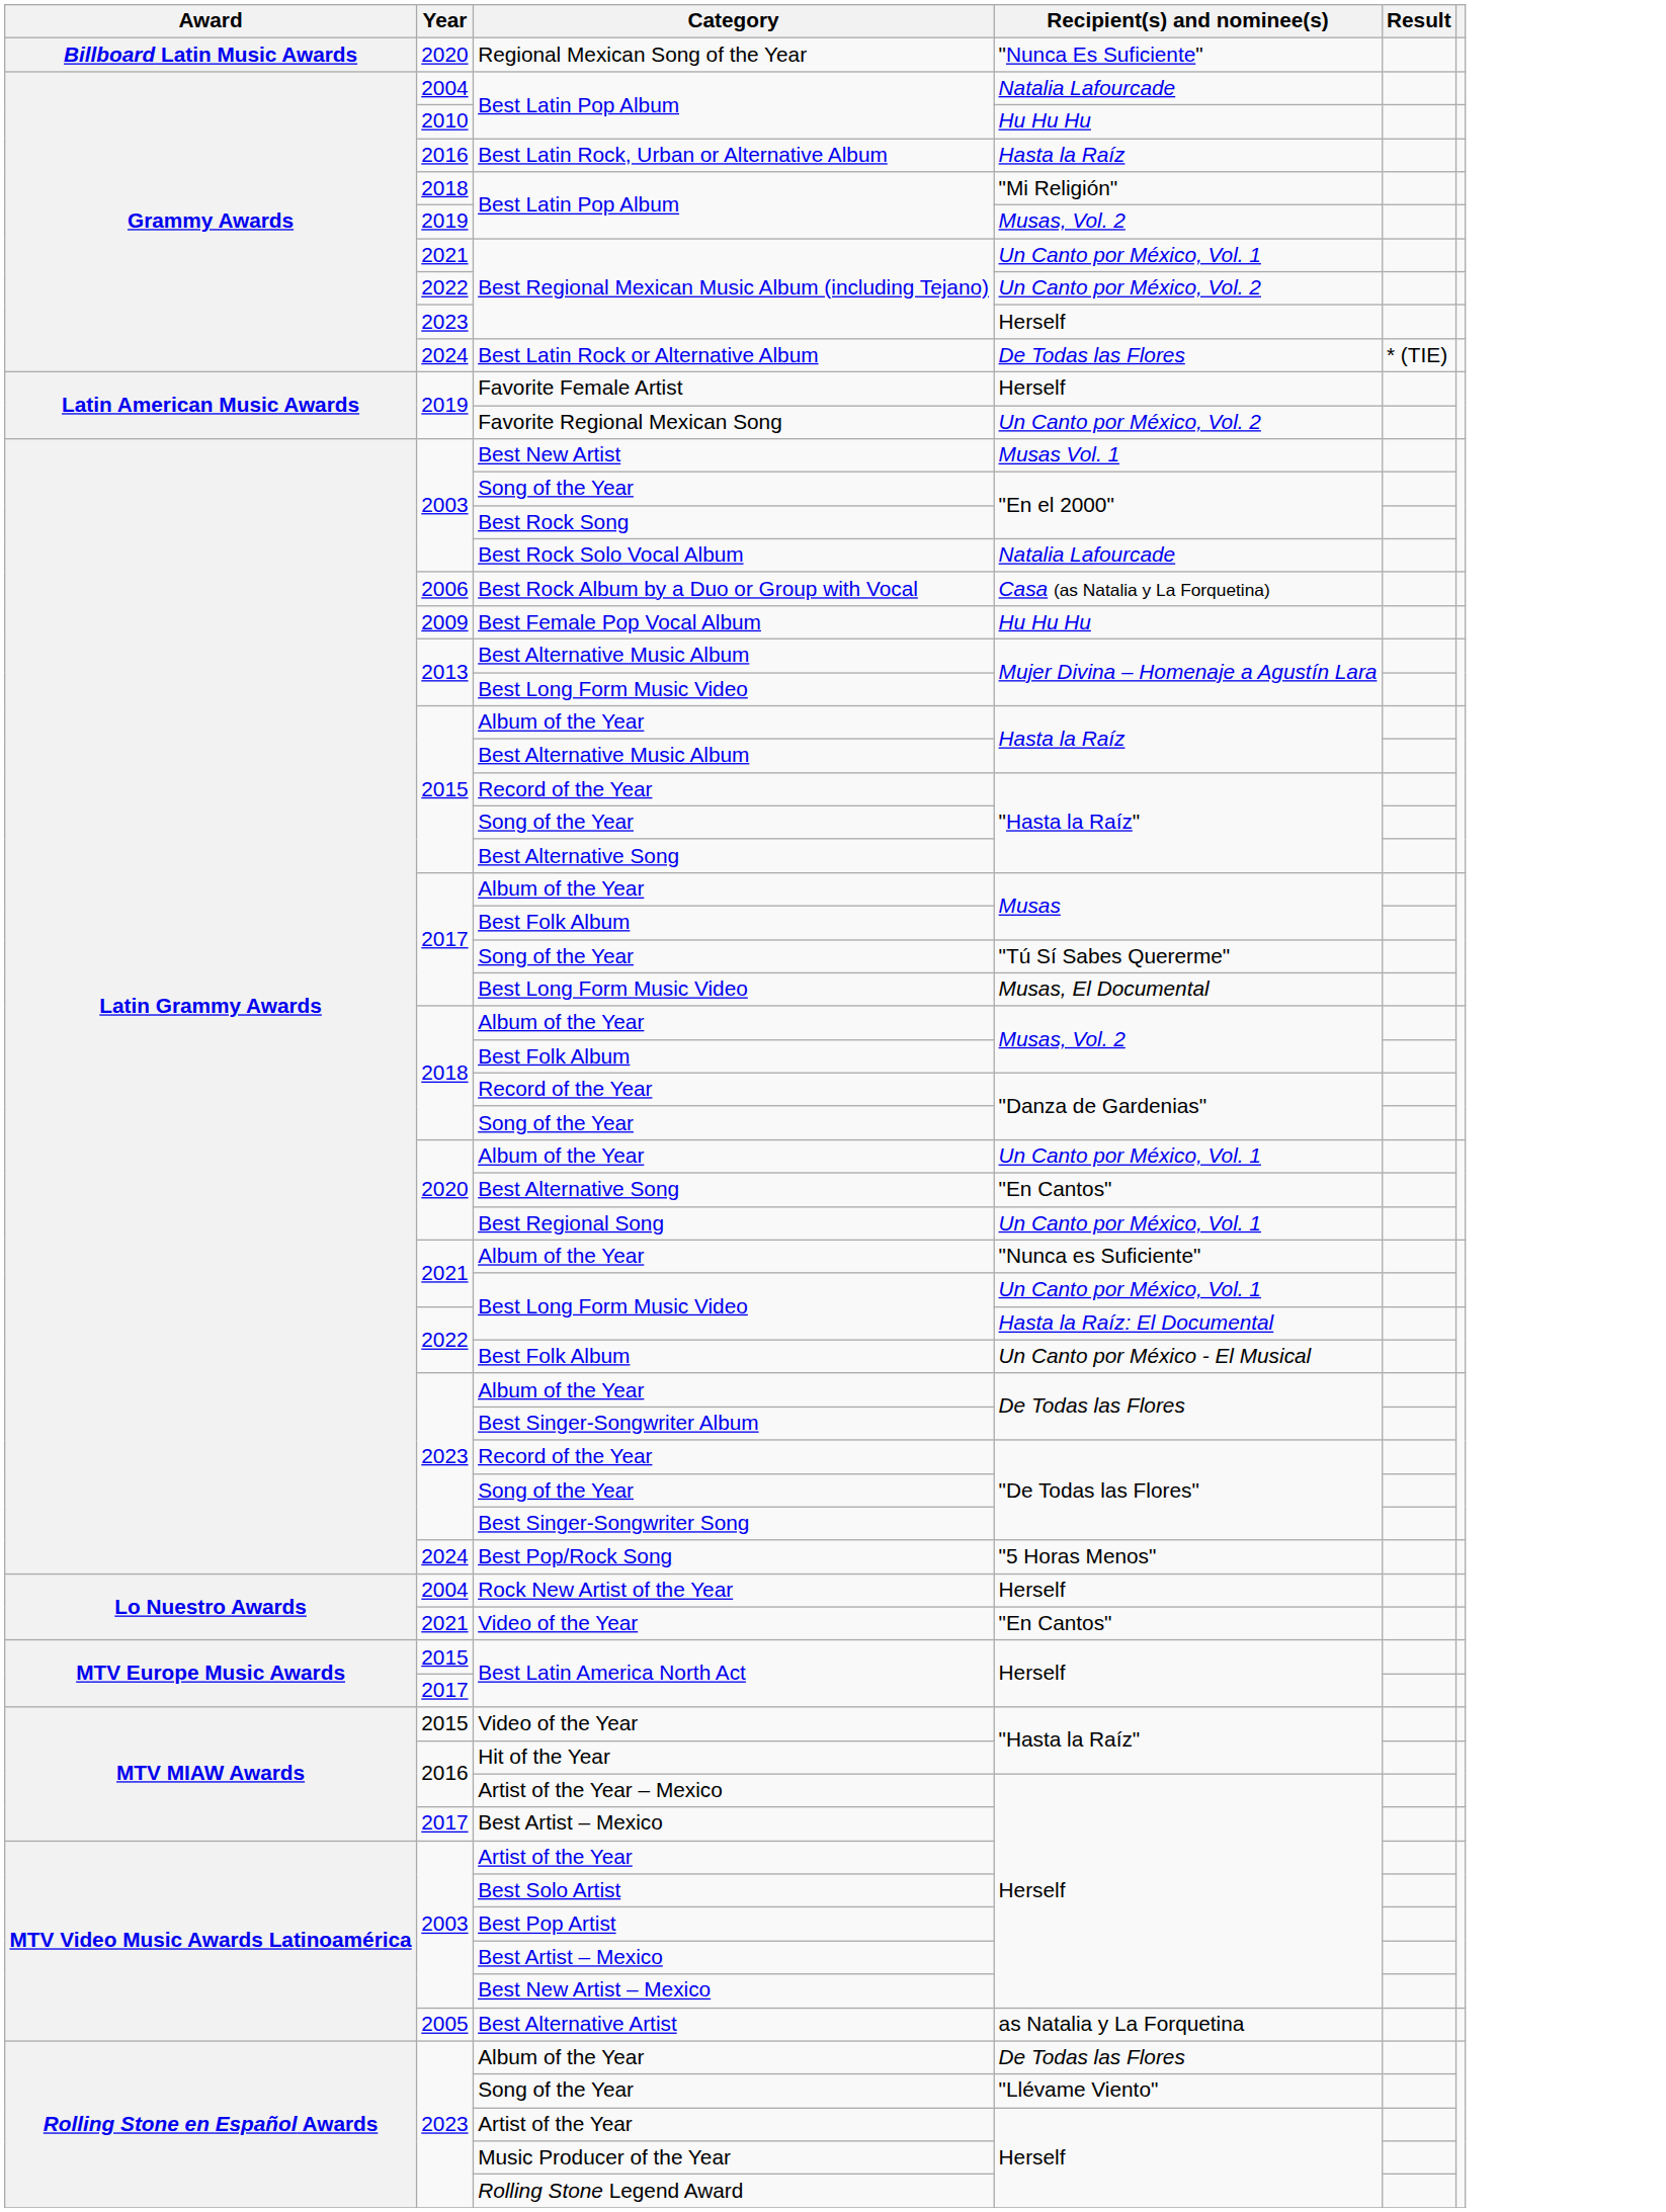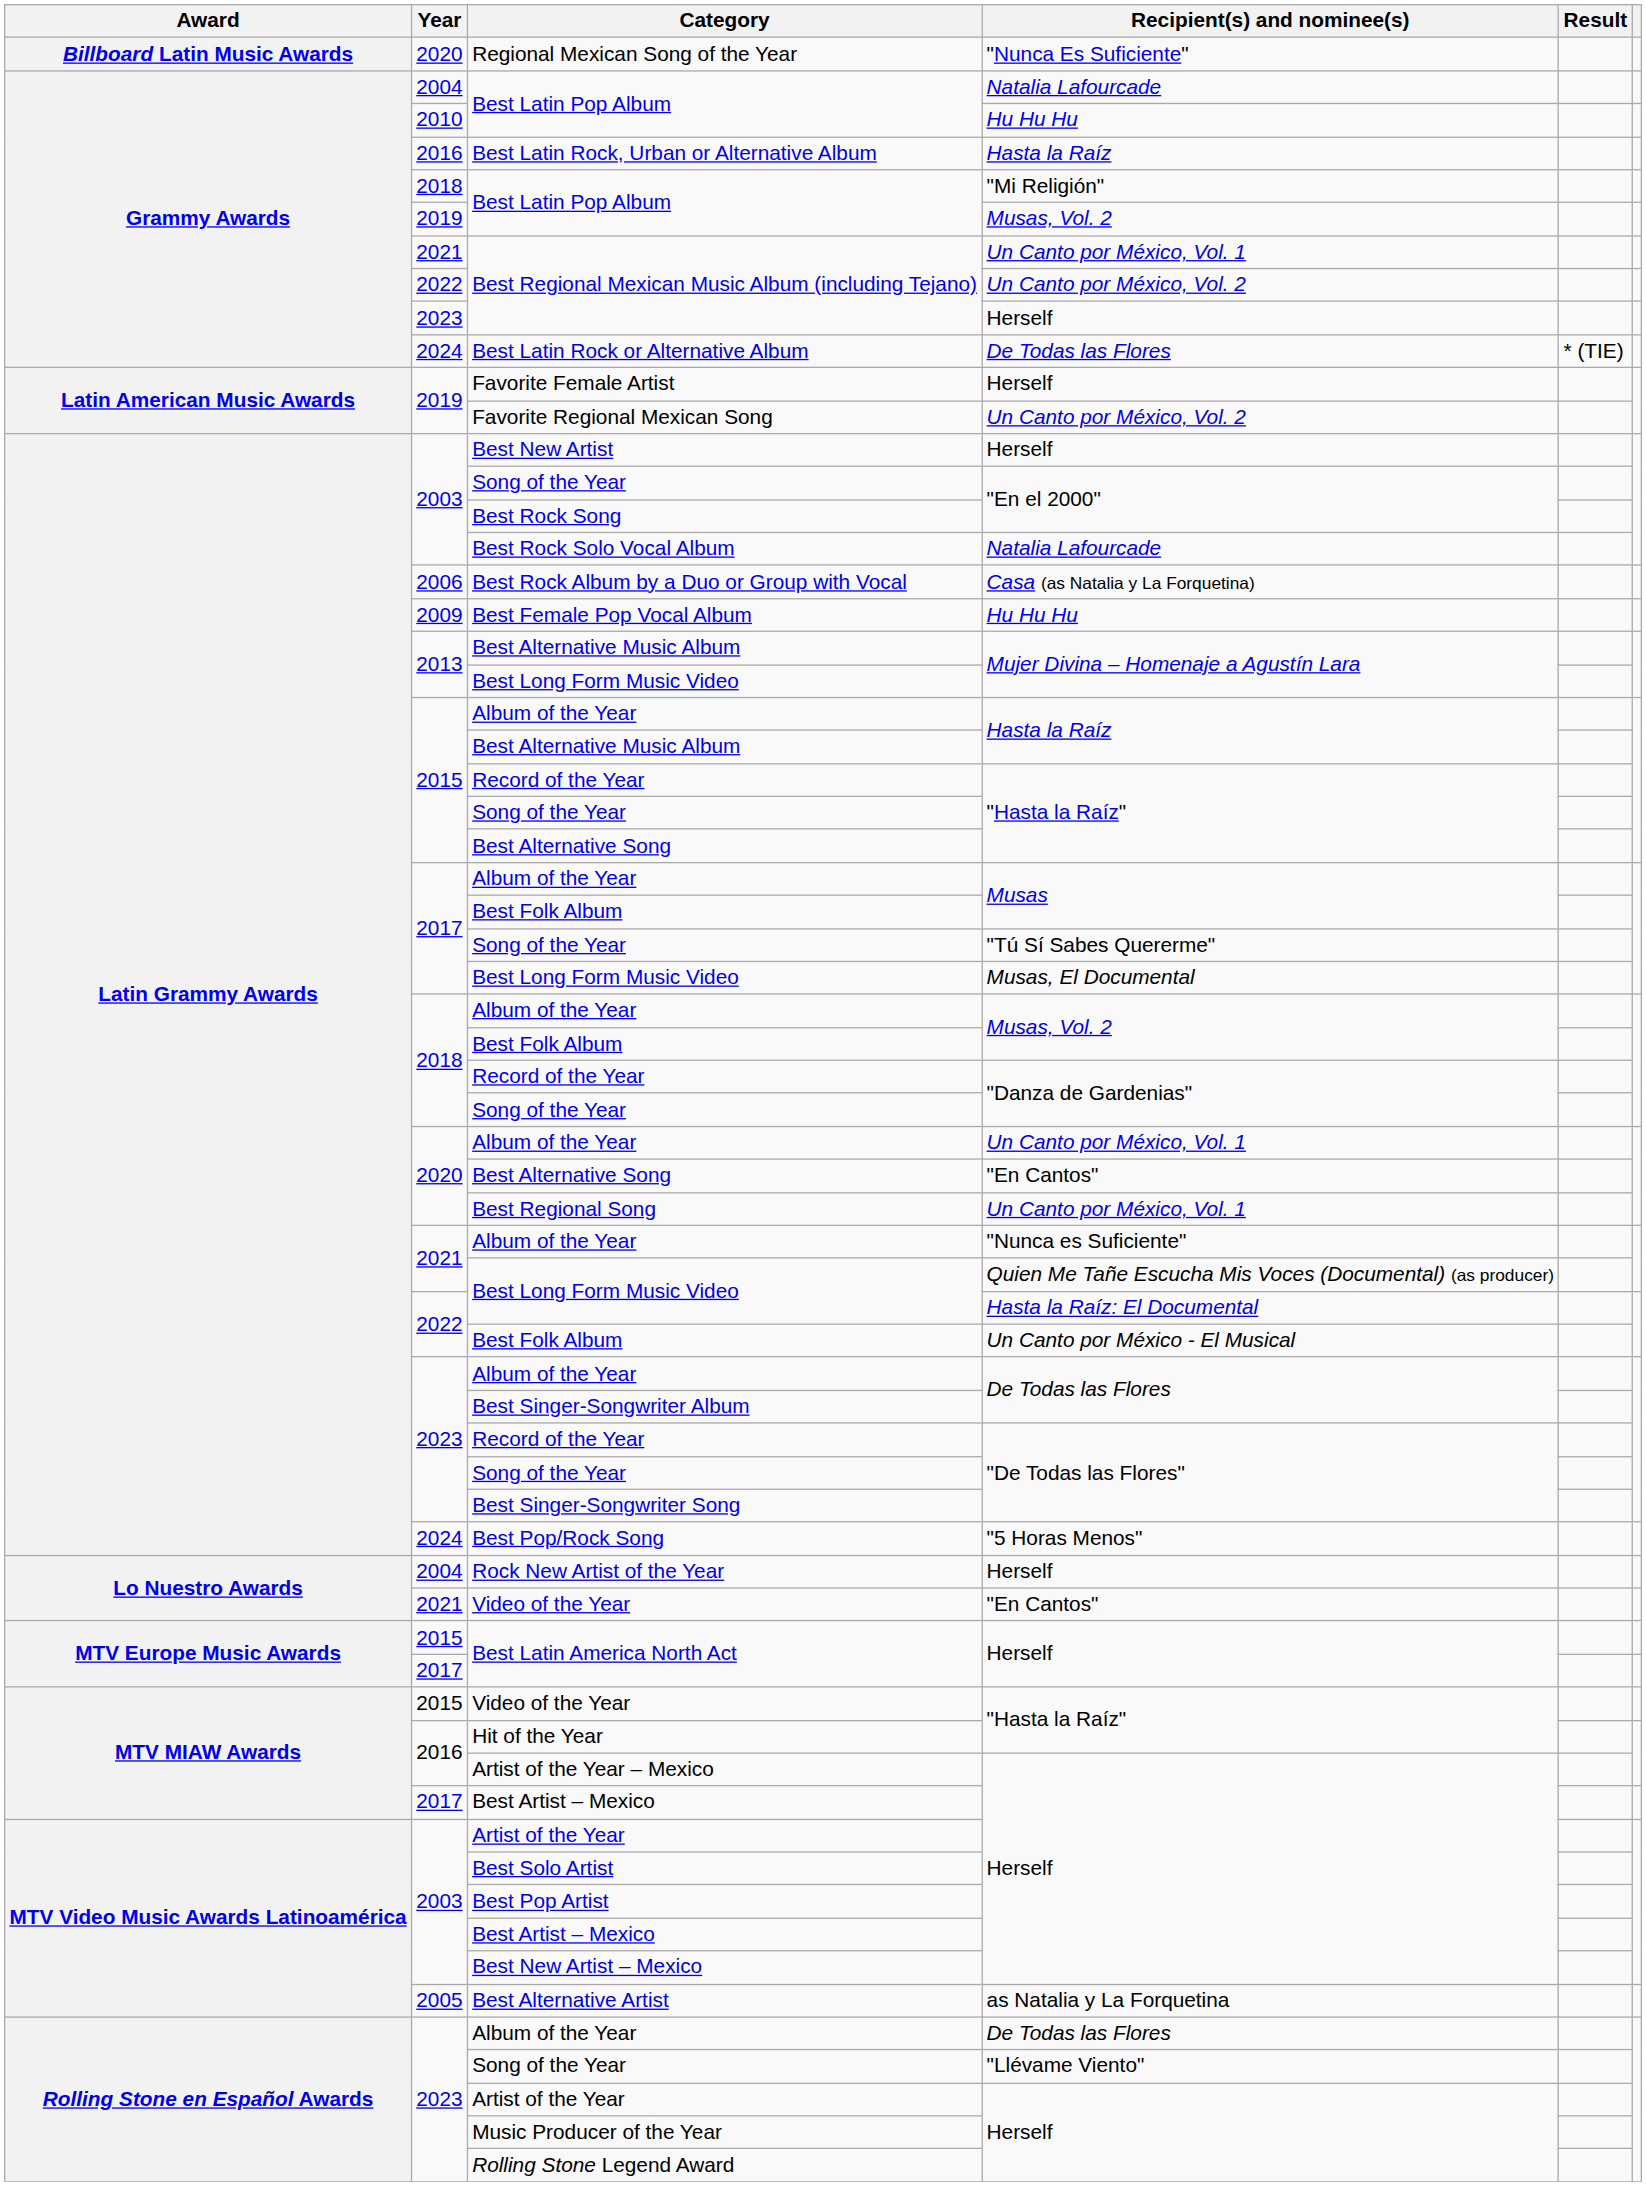Best New Artist | Recipient(s) and nominee(s): Musas Vol. 1 -> Herself
2021 / Best Long Form Music Video | Recipient(s) and nominee(s): Un Canto por México, Vol. 1 -> Quien Me Tañe Escucha Mis Voces (Documental) (as producer)
